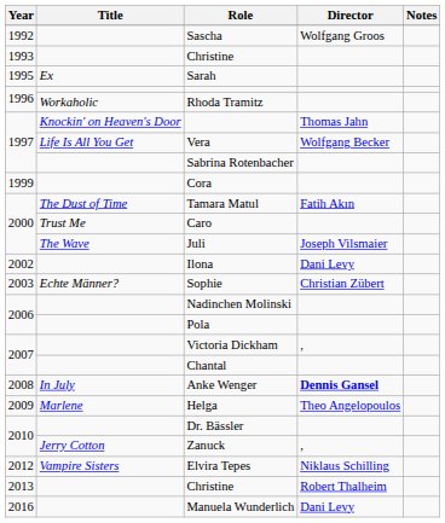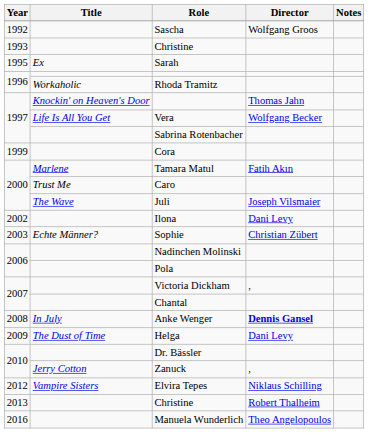Tamara Matul | Title: The Dust of Time -> Marlene
Helga | Title: Marlene -> The Dust of Time
Helga | Director: Theo Angelopoulos -> Dani Levy
Manuela Wunderlich | Director: Dani Levy -> Theo Angelopoulos
